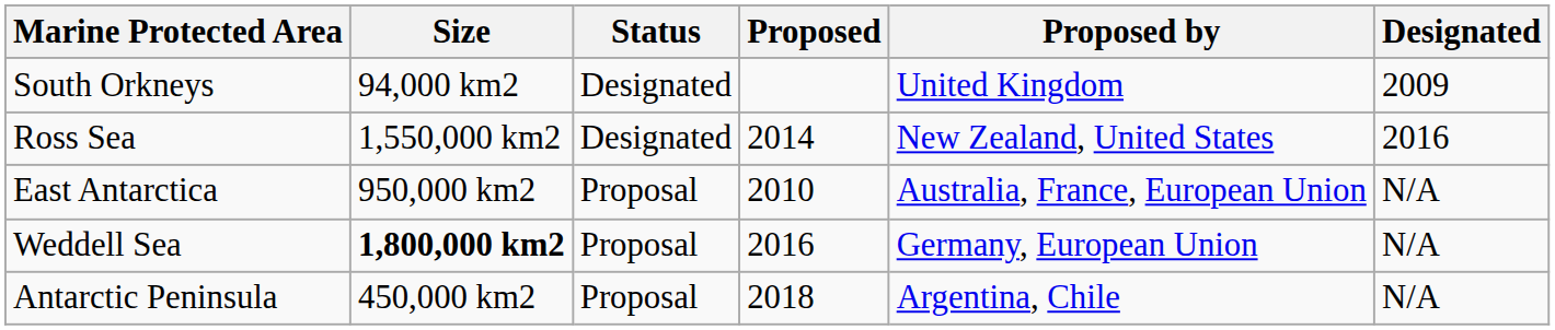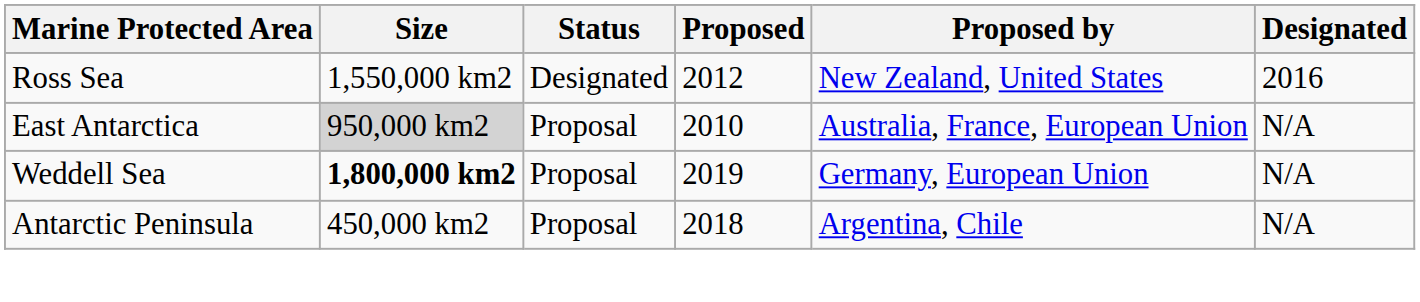- row: South Orkneys | 94,000 km2 | Designated | United Kingdom | 2009
Ross Sea | Proposed: 2014 -> 2012
East Antarctica | Size: no background -> lightgrey background
Weddell Sea | Proposed: 2016 -> 2019
